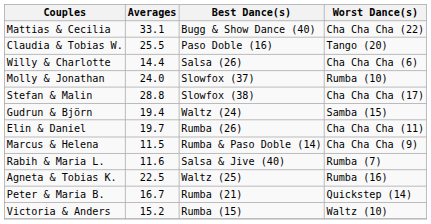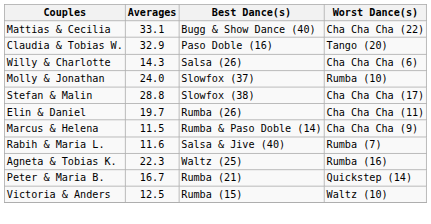Claudia & Tobias W. | Averages: 25.5 -> 32.9
Willy & Charlotte | Averages: 14.4 -> 14.3
- row: Gudrun & Björn | 19.4 | Waltz (24) | Samba (15)
Agneta & Tobias K. | Averages: 22.5 -> 22.3
Victoria & Anders | Averages: 15.2 -> 12.5
